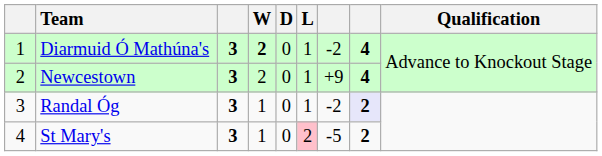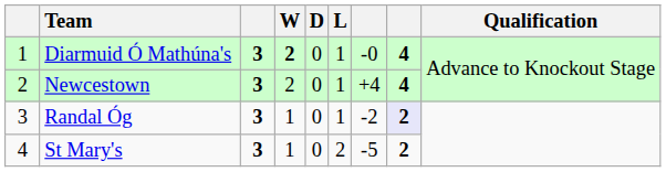Diarmuid Ó Mathúna's | column 7: -2 -> -0
Newcestown | column 7: +9 -> +4
St Mary's | L: pink background -> no background
